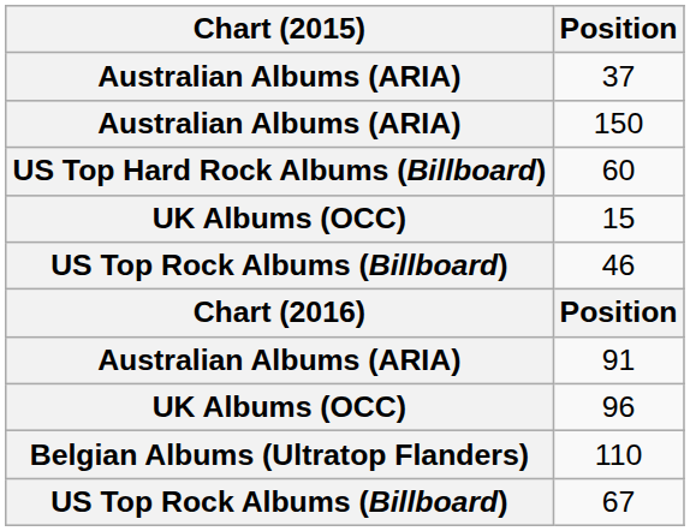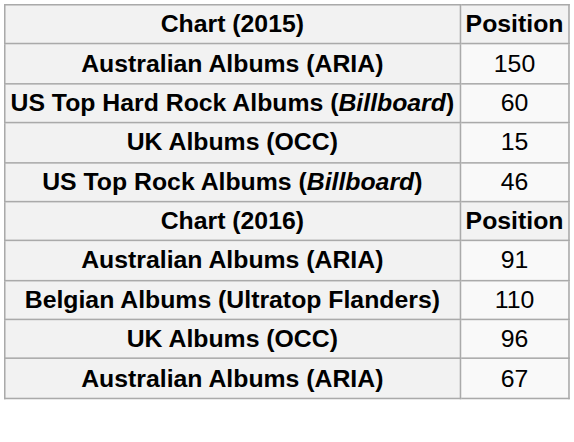- row: Australian Albums (ARIA) | 37
rows swapped: 110 <-> 96
67 | Chart (2015): US Top Rock Albums (Billboard) -> Australian Albums (ARIA)
